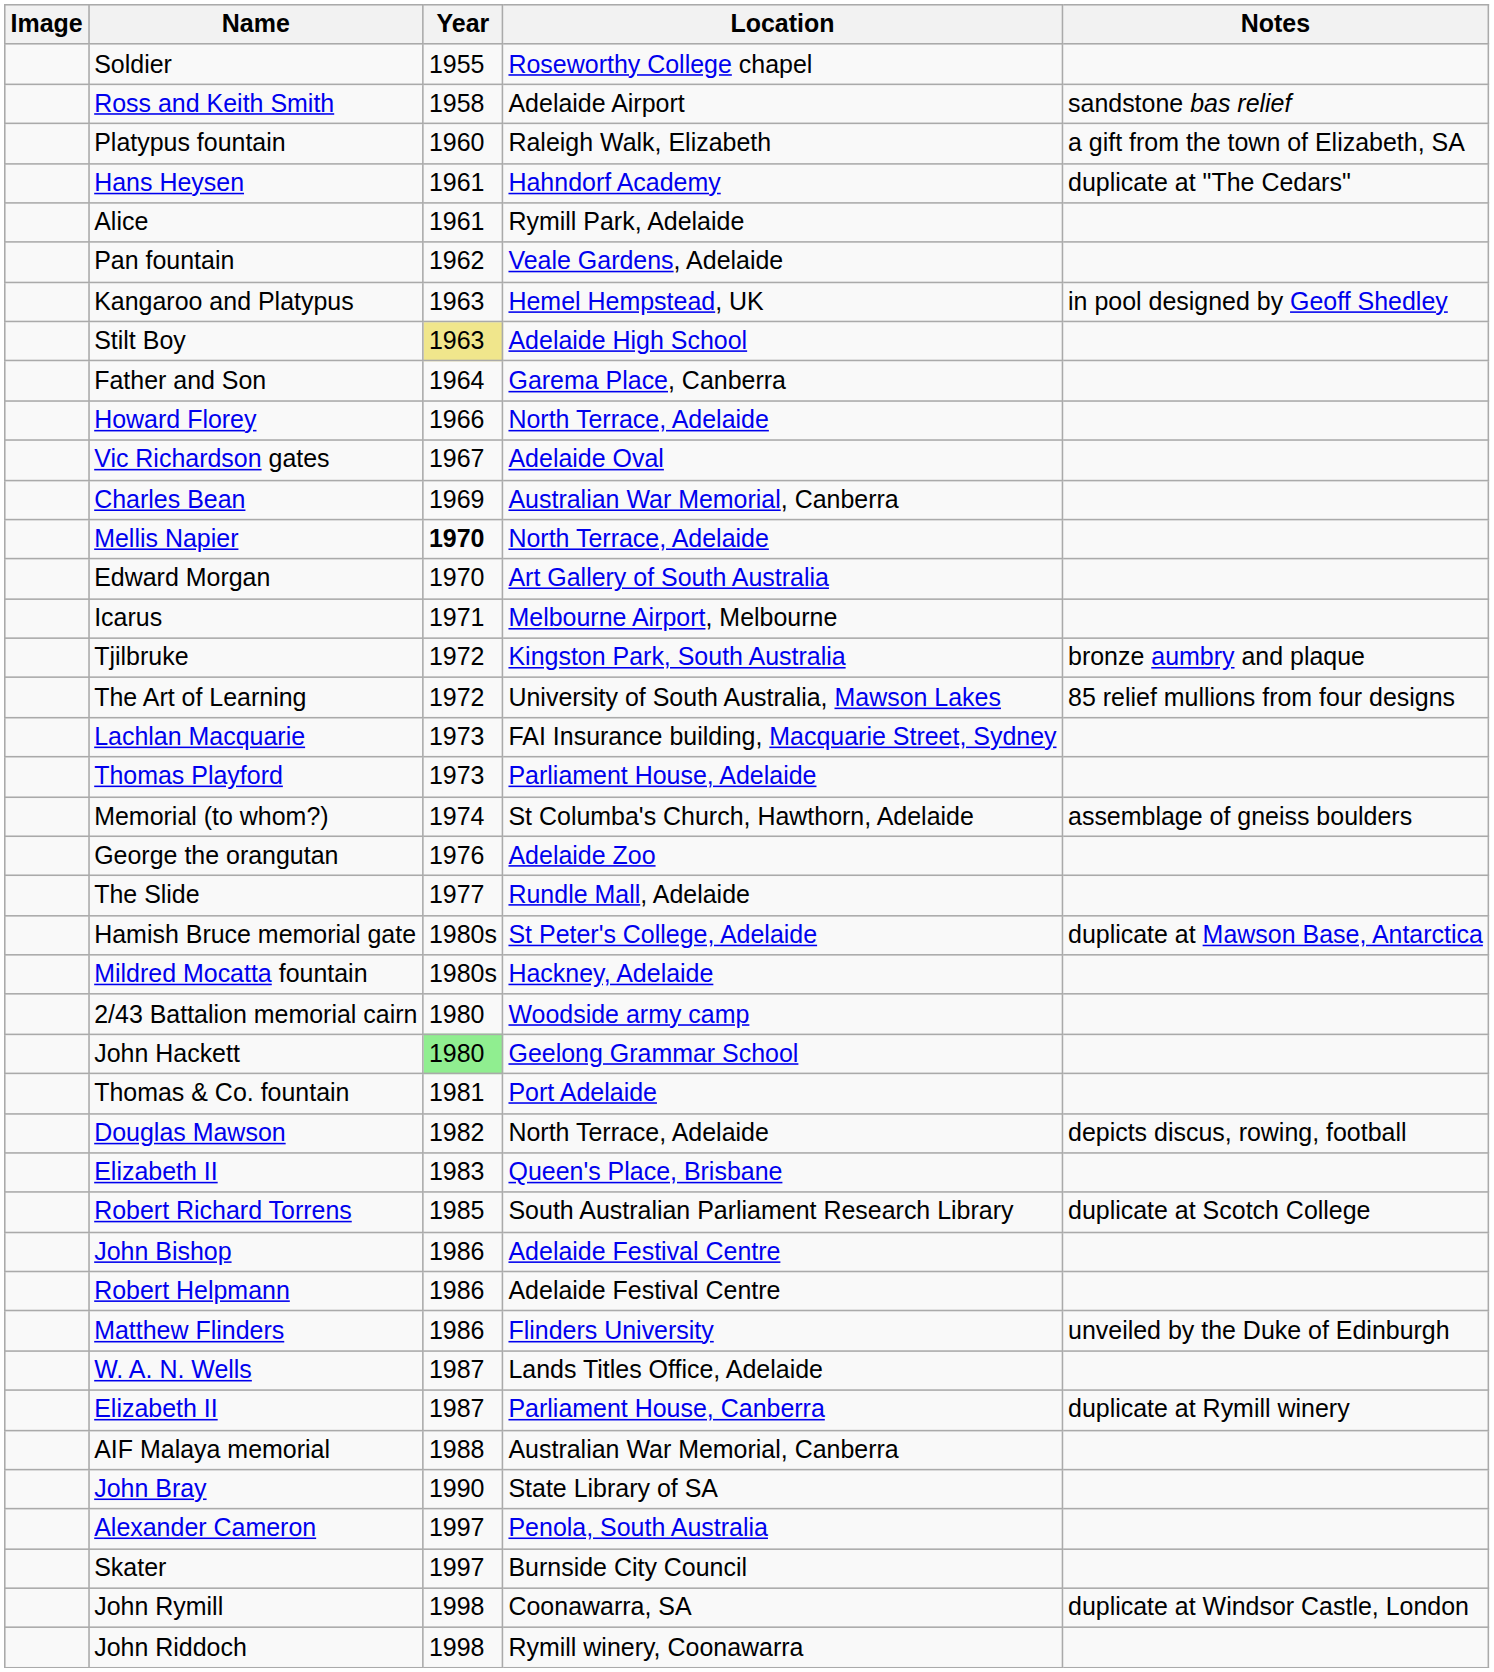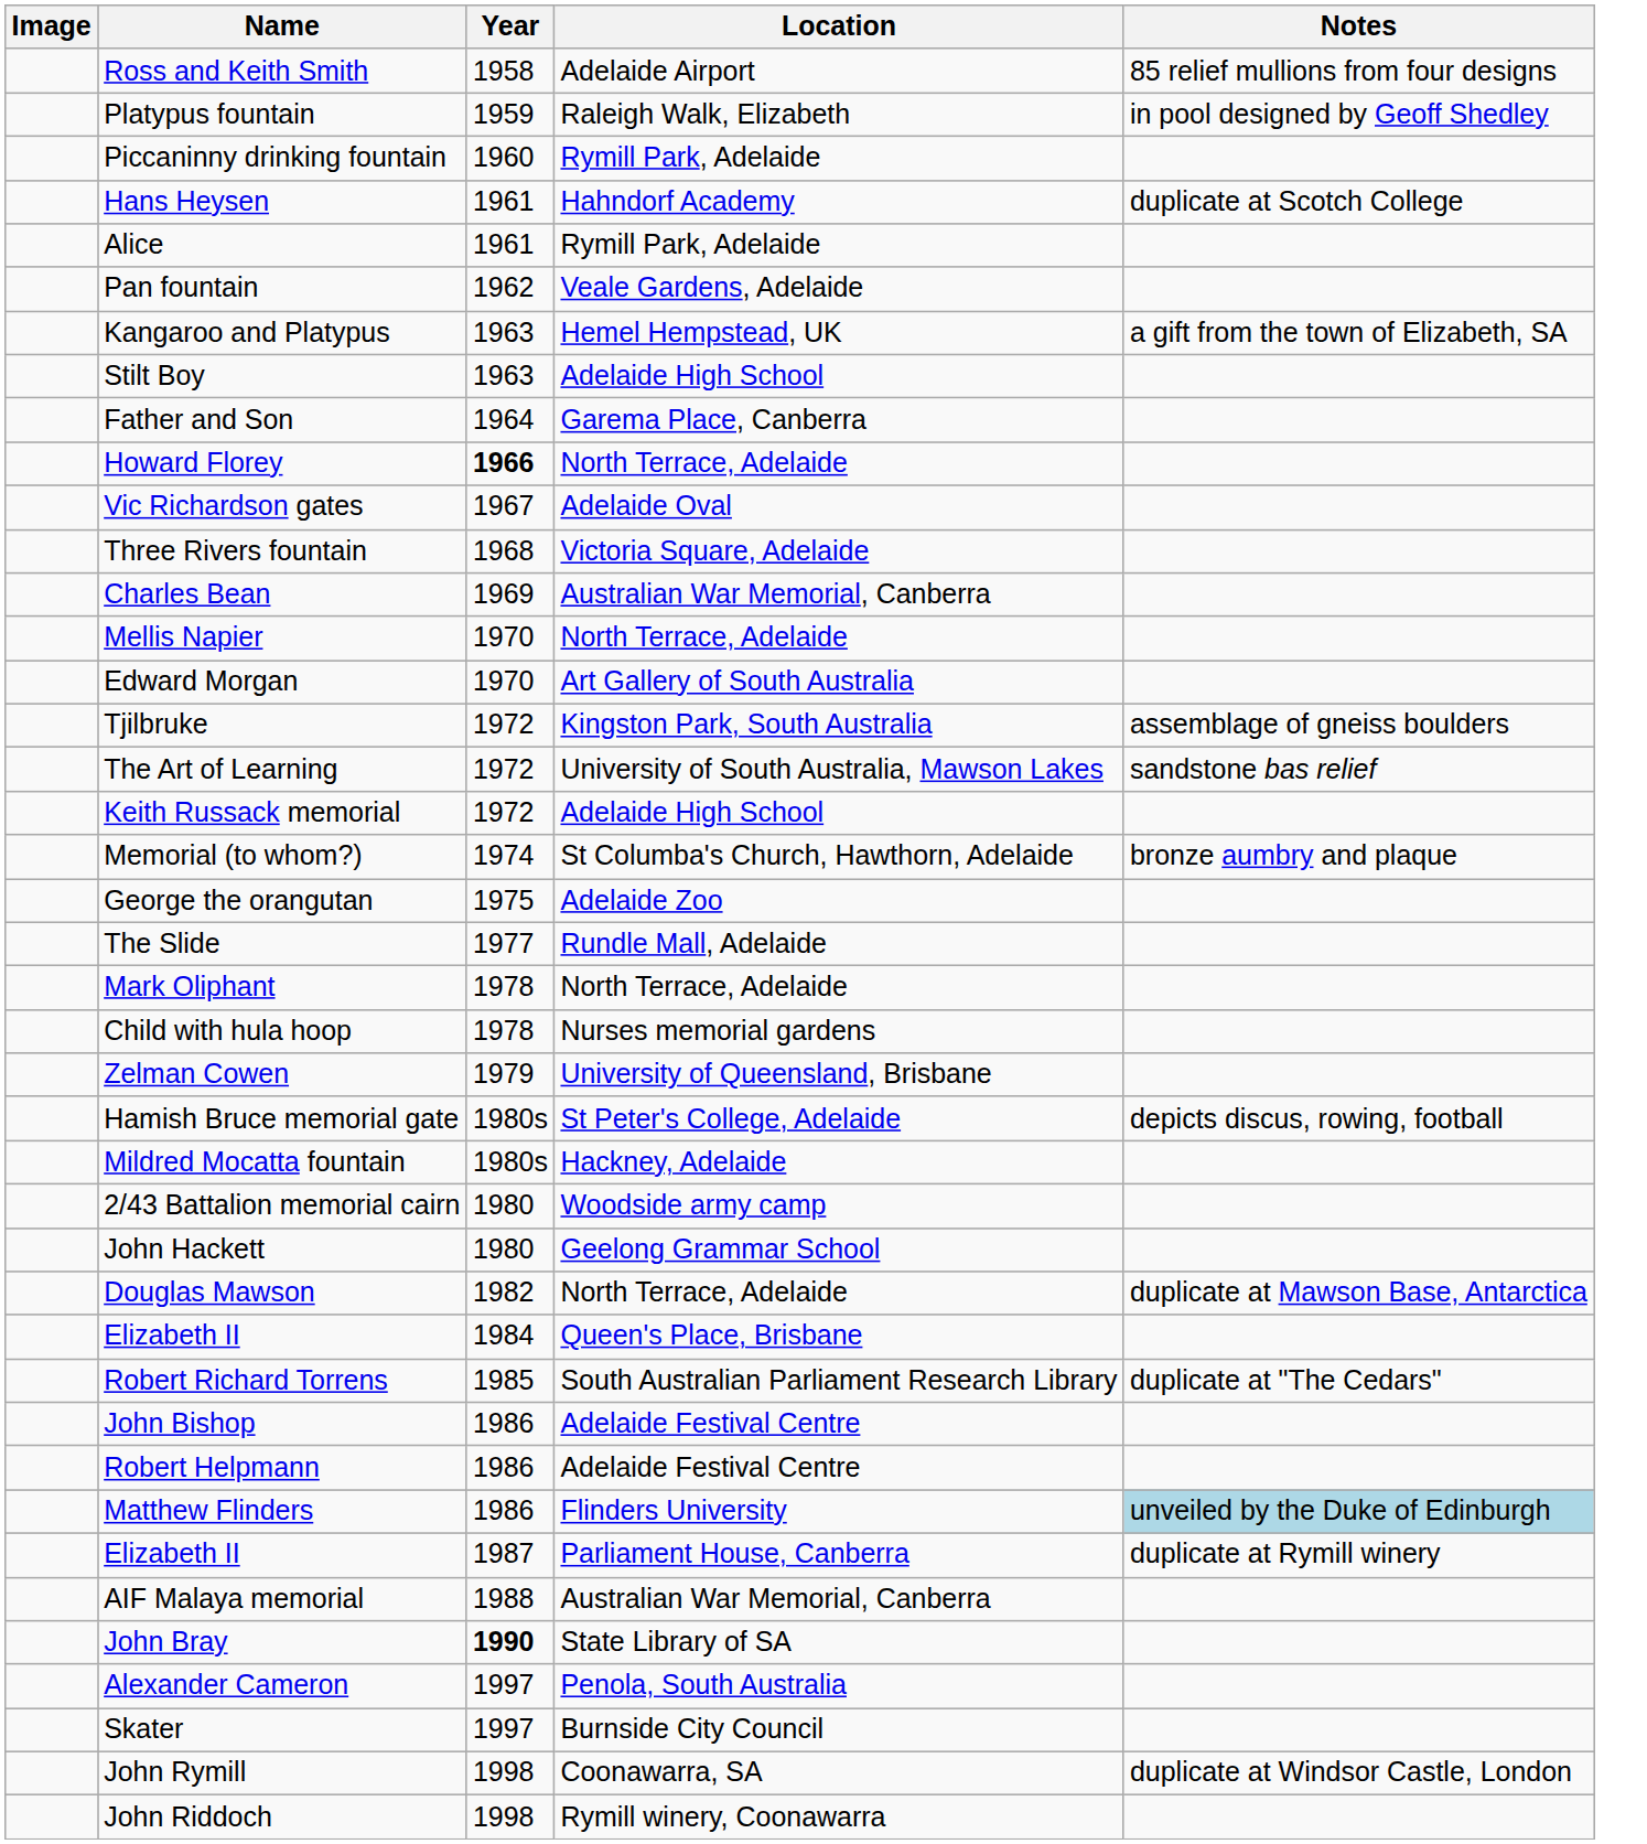- row: Soldier | 1955 | Roseworthy College chapel
Ross and Keith Smith | Notes: sandstone bas relief -> 85 relief mullions from four designs
Platypus fountain | Year: 1960 -> 1959
Platypus fountain | Notes: a gift from the town of Elizabeth, SA -> in pool designed by Geoff Shedley
+ row: Piccaninny drinking fountain | 1960 | Rymill Park, Adelaide
Hans Heysen | Notes: duplicate at "The Cedars" -> duplicate at Scotch College
Kangaroo and Platypus | Notes: in pool designed by Geoff Shedley -> a gift from the town of Elizabeth, SA
Stilt Boy | Year: khaki background -> no background
Howard Florey | Year: normal -> bold
+ row: Three Rivers fountain | 1968 | Victoria Square, Adelaide
Mellis Napier | Year: bold -> normal
- row: Icarus | 1971 | Melbourne Airport, Melbourne
Tjilbruke | Notes: bronze aumbry and plaque -> assemblage of gneiss boulders
The Art of Learning | Notes: 85 relief mullions from four designs -> sandstone bas relief
+ row: Keith Russack memorial | 1972 | Adelaide High School
- row: Lachlan Macquarie | 1973 | FAI Insurance building, Macquarie Street, Sydney
- row: Thomas Playford | 1973 | Parliament House, Adelaide
Memorial (to whom?) | Notes: assemblage of gneiss boulders -> bronze aumbry and plaque
George the orangutan | Year: 1976 -> 1975
+ row: Mark Oliphant | 1978 | North Terrace, Adelaide
+ row: Child with hula hoop | 1978 | Nurses memorial gardens
+ row: Zelman Cowen | 1979 | University of Queensland, Brisbane
Hamish Bruce memorial gate | Notes: duplicate at Mawson Base, Antarctica -> depicts discus, rowing, football
John Hackett | Year: lightgreen background -> no background
- row: Thomas & Co. fountain | 1981 | Port Adelaide
Douglas Mawson | Notes: depicts discus, rowing, football -> duplicate at Mawson Base, Antarctica
Elizabeth II / Queen's Place, Brisbane | Year: 1983 -> 1984
Robert Richard Torrens | Notes: duplicate at Scotch College -> duplicate at "The Cedars"
Matthew Flinders | Notes: no background -> lightblue background
- row: W. A. N. Wells | 1987 | Lands Titles Office, Adelaide
John Bray | Year: normal -> bold
